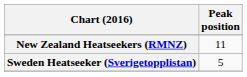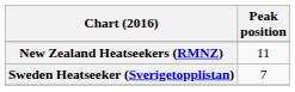Sweden Heatseeker (Sverigetopplistan) | Peak position: 5 -> 7
